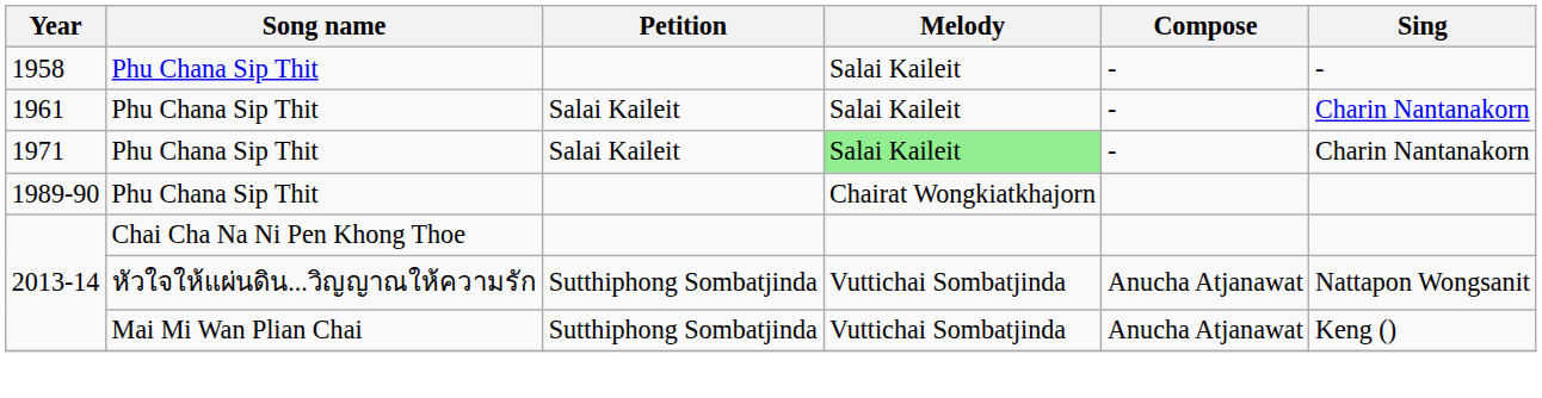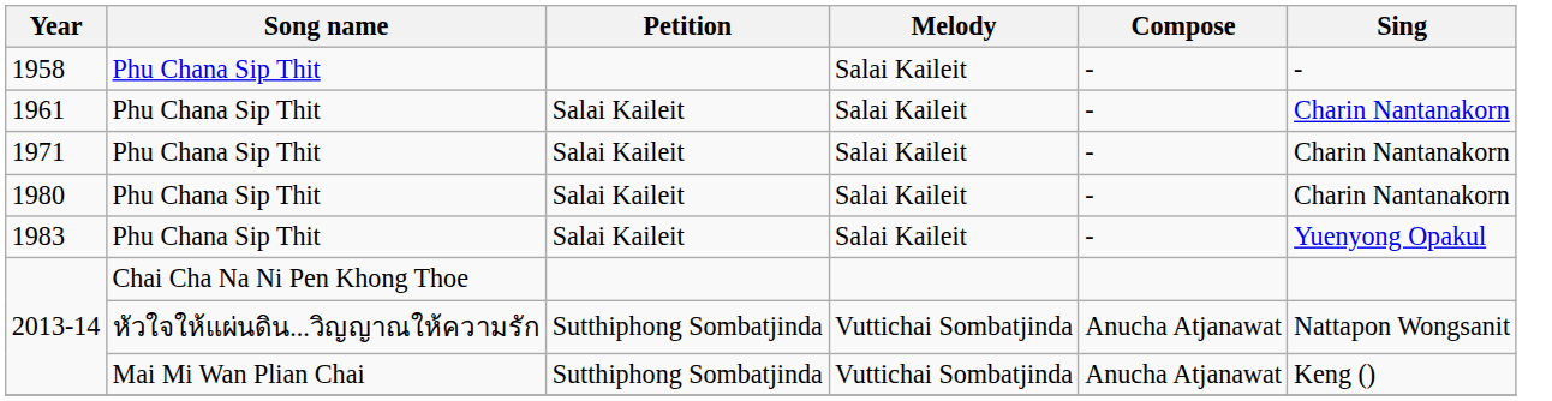1971 | Melody: lightgreen background -> no background
+ row: 1980 | Phu Chana Sip Thit | Salai Kaileit | Salai Kaileit | - | Charin Nantanakorn
+ row: 1983 | Phu Chana Sip Thit | Salai Kaileit | Salai Kaileit | - | Yuenyong Opakul
- row: 1989-90 | Phu Chana Sip Thit | Chairat Wongkiatkhajorn
